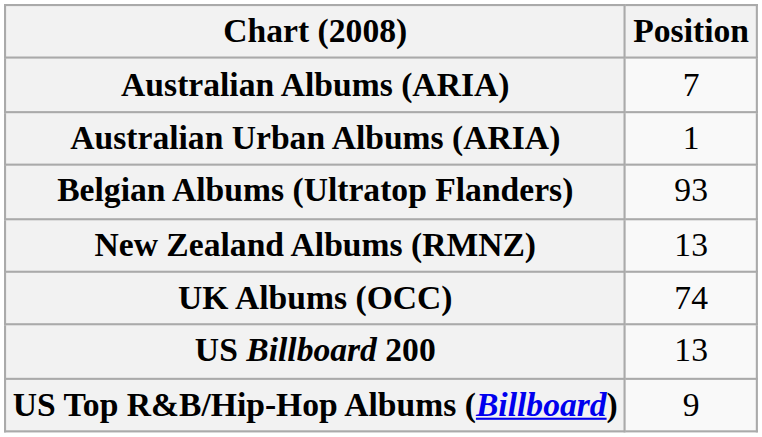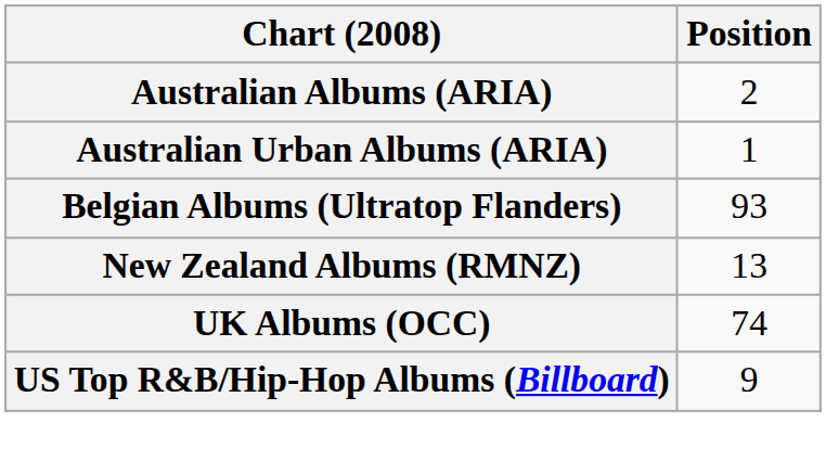Australian Albums (ARIA) | Position: 7 -> 2
- row: US Billboard 200 | 13
